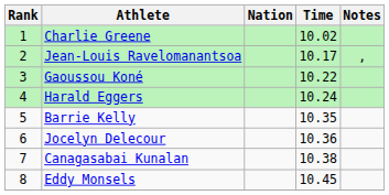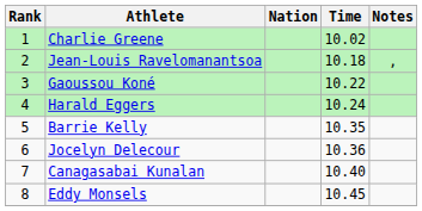Jean-Louis Ravelomanantsoa | Time: 10.17 -> 10.18
Canagasabai Kunalan | Time: 10.38 -> 10.40
